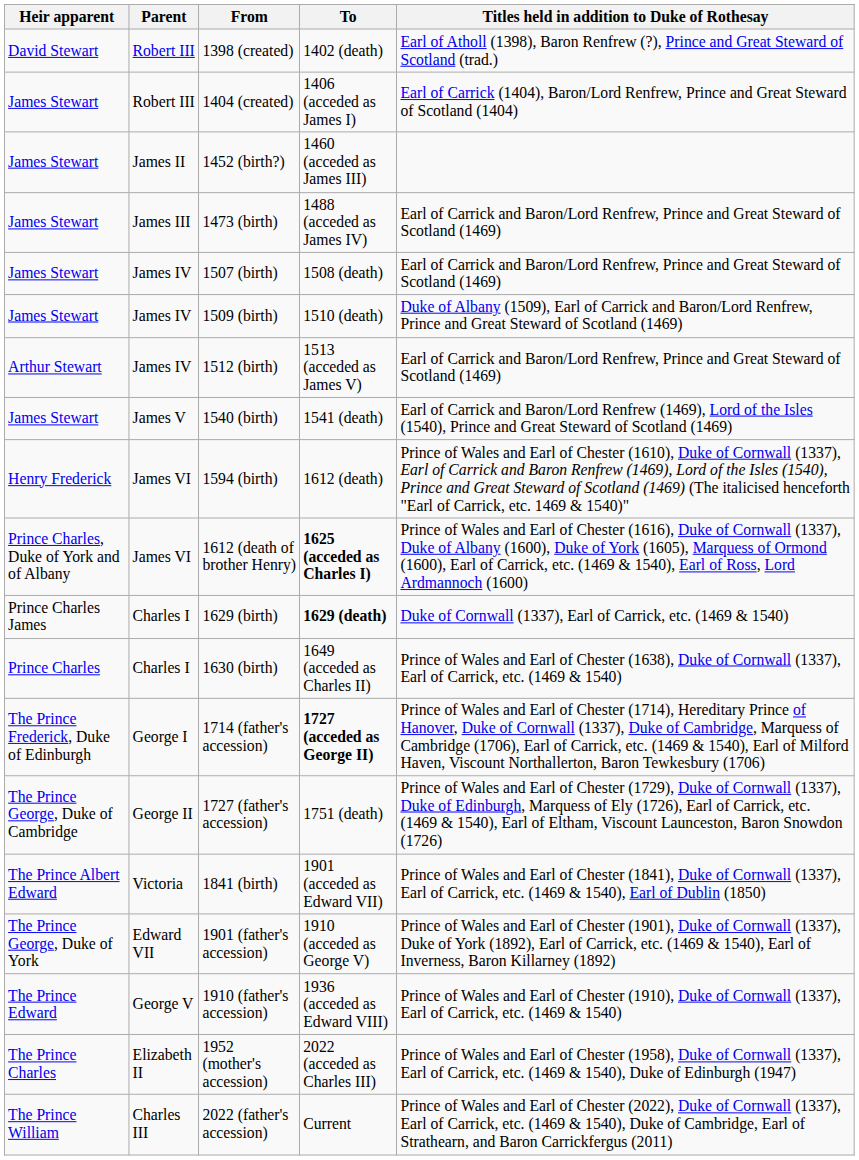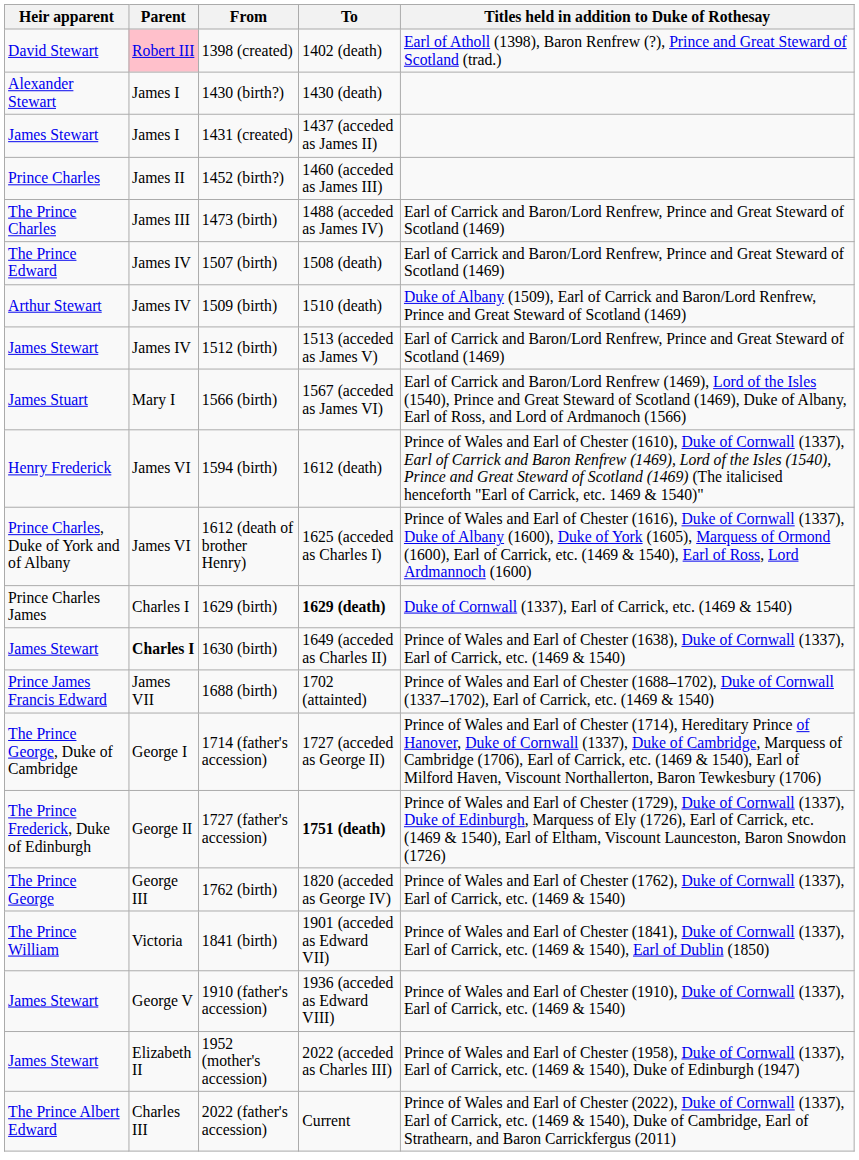1398 (created) | Parent: no background -> pink background
- row: James Stewart | Robert III | 1404 (created) | 1406 (acceded as James I) | Earl of Carrick (1404), Baron/Lord Renfrew, Prince and Great Steward of Scotland (1404)
+ row: Alexander Stewart | James I | 1430 (birth?) | 1430 (death)
+ row: James Stewart | James I | 1431 (created) | 1437 (acceded as James II)
1452 (birth?) | Heir apparent: James Stewart -> Prince Charles
1473 (birth) | Heir apparent: James Stewart -> The Prince Charles
1507 (birth) | Heir apparent: James Stewart -> The Prince Edward
1509 (birth) | Heir apparent: James Stewart -> Arthur Stewart
1512 (birth) | Heir apparent: Arthur Stewart -> James Stewart
- row: James Stewart | James V | 1540 (birth) | 1541 (death) | Earl of Carrick and Baron/Lord Renfrew (1469), Lord of the Isles (1540), Prince and Great Steward of Scotland (1469)
+ row: James Stuart | Mary I | 1566 (birth) | 1567 (acceded as James VI) | Earl of Carrick and Baron/Lord Renfrew (1469), Lord of the Isles (1540), Prince and Great Steward of Scotland (1469), Duke of Albany, Earl of Ross, and Lord of Ardmanoch (1566)
1612 (death of brother Henry) | To: bold -> normal
1630 (birth) | Heir apparent: Prince Charles -> James Stewart
1630 (birth) | Parent: normal -> bold
+ row: Prince James Francis Edward | James VII | 1688 (birth) | 1702 (attainted) | Prince of Wales and Earl of Chester (1688–1702), Duke of Cornwall (1337–1702), Earl of Carrick, etc. (1469 & 1540)
1714 (father's accession) | Heir apparent: The Prince Frederick, Duke of Edinburgh -> The Prince George, Duke of Cambridge
1714 (father's accession) | To: bold -> normal
1727 (father's accession) | Heir apparent: The Prince George, Duke of Cambridge -> The Prince Frederick, Duke of Edinburgh
1727 (father's accession) | To: normal -> bold
+ row: The Prince George | George III | 1762 (birth) | 1820 (acceded as George IV) | Prince of Wales and Earl of Chester (1762), Duke of Cornwall (1337), Earl of Carrick, etc. (1469 & 1540)
1841 (birth) | Heir apparent: The Prince Albert Edward -> The Prince William
- row: The Prince George, Duke of York | Edward VII | 1901 (father's accession) | 1910 (acceded as George V) | Prince of Wales and Earl of Chester (1901), Duke of Cornwall (1337), Duke of York (1892), Earl of Carrick, etc. (1469 & 1540), Earl of Inverness, Baron Killarney (1892)
1910 (father's accession) | Heir apparent: The Prince Edward -> James Stewart
1952 (mother's accession) | Heir apparent: The Prince Charles -> James Stewart
2022 (father's accession) | Heir apparent: The Prince William -> The Prince Albert Edward
